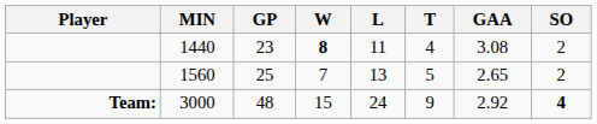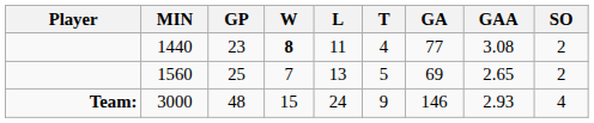+ column: GA | 77 | 69 | 146
3000 | GAA: 2.92 -> 2.93
3000 | SO: bold -> normal
